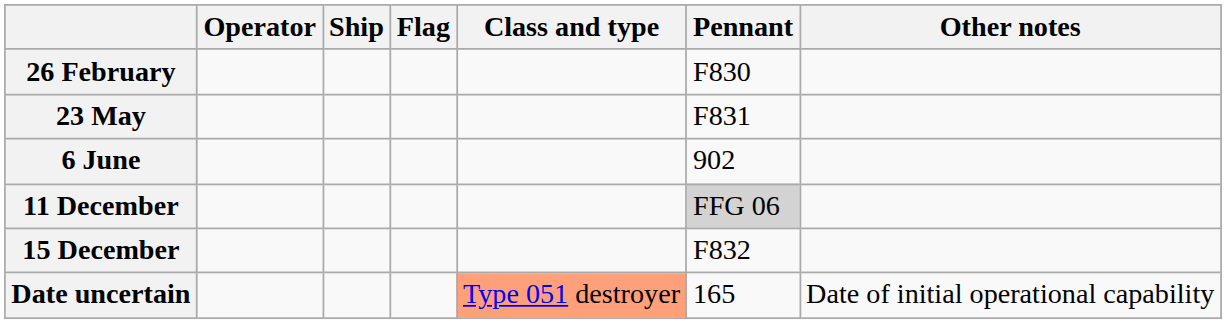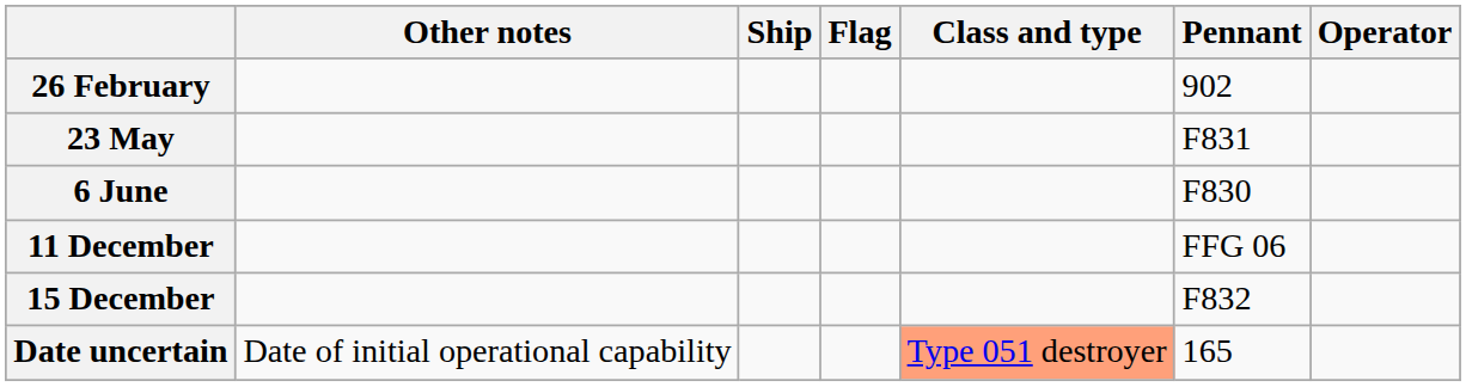columns swapped: Operator <-> Other notes
26 February | Pennant: F830 -> 902
6 June | Pennant: 902 -> F830
11 December | Pennant: lightgrey background -> no background
